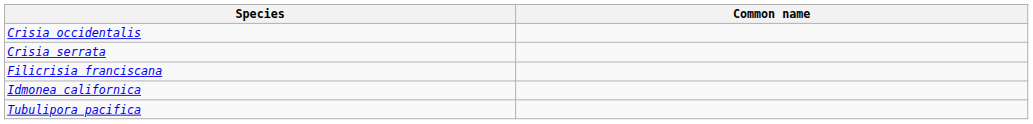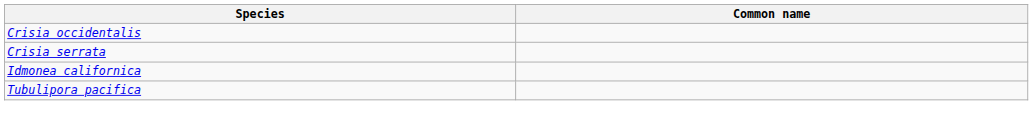- row: Filicrisia franciscana
